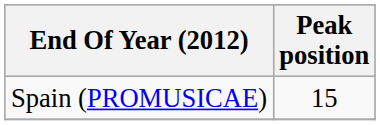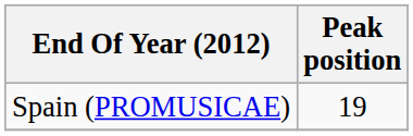Spain (PROMUSICAE) | Peak position: 15 -> 19
